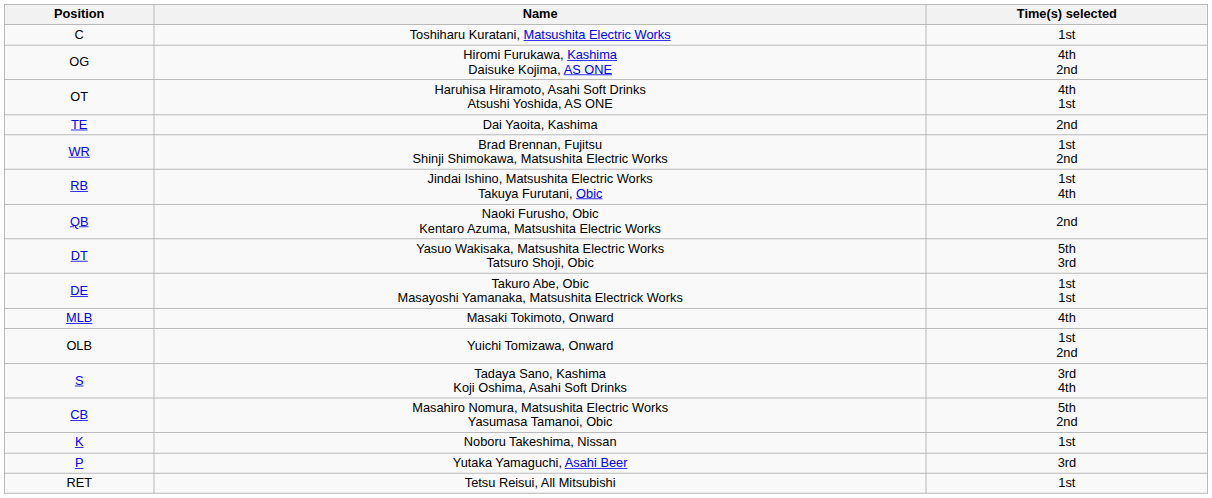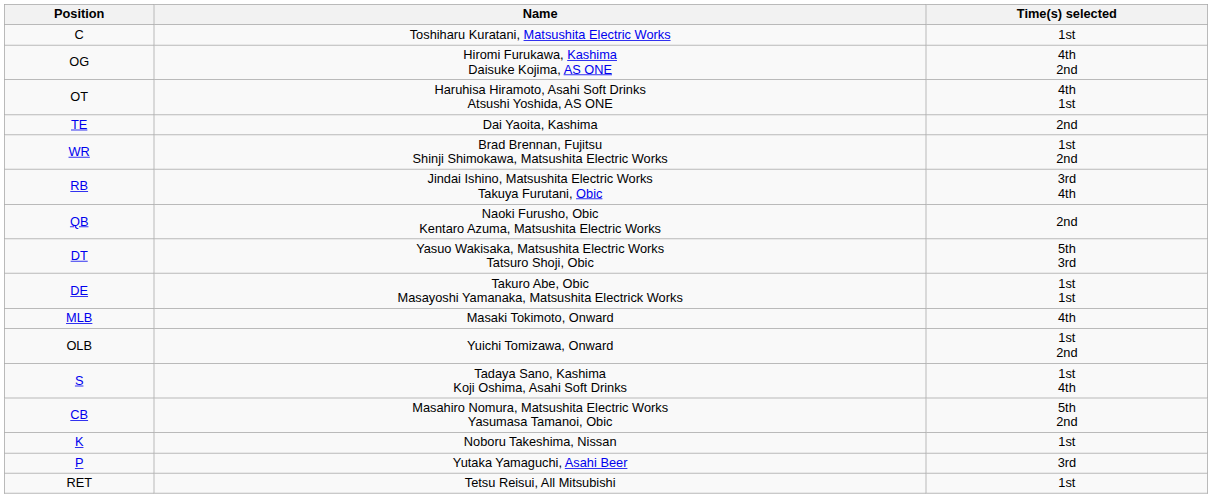RB | Time(s) selected: 1st 4th -> 3rd 4th
S | Time(s) selected: 3rd 4th -> 1st 4th
